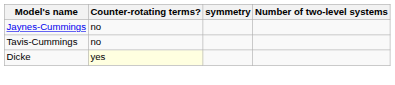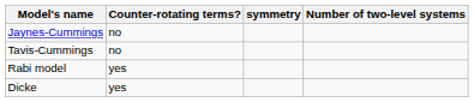+ row: Rabi model | yes
Dicke | Counter-rotating terms?: lightyellow background -> no background
